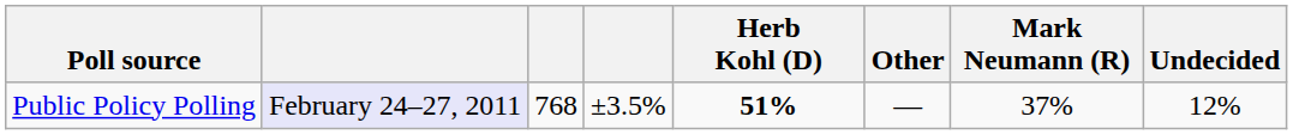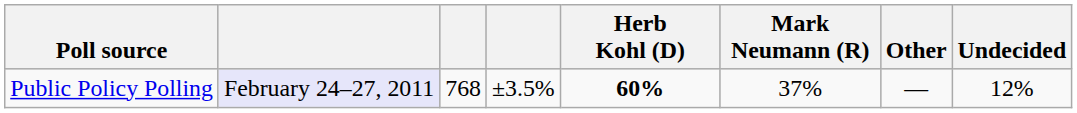columns swapped: Mark Neumann (R) <-> Other
Public Policy Polling | Herb Kohl (D): 51% -> 60%
